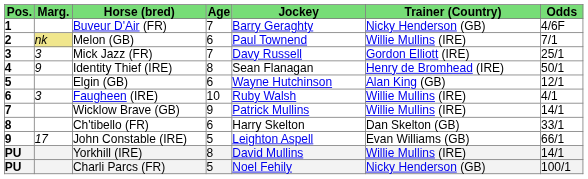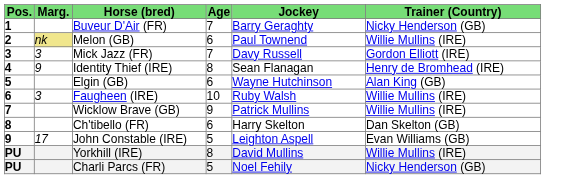- column: Odds | 4/6F | 7/1 | 25/1 | 50/1 | 12/1 | 4/1 | 14/1 | 33/1 | 66/1 | 14/1 | 100/1
